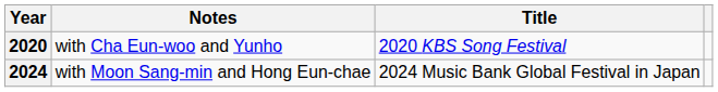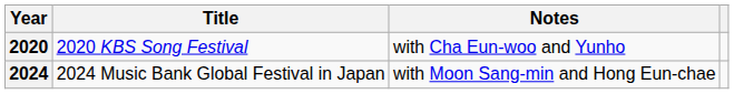columns swapped: Title <-> Notes
